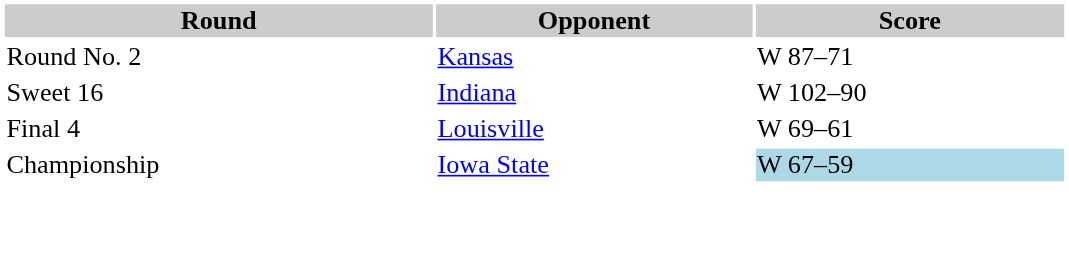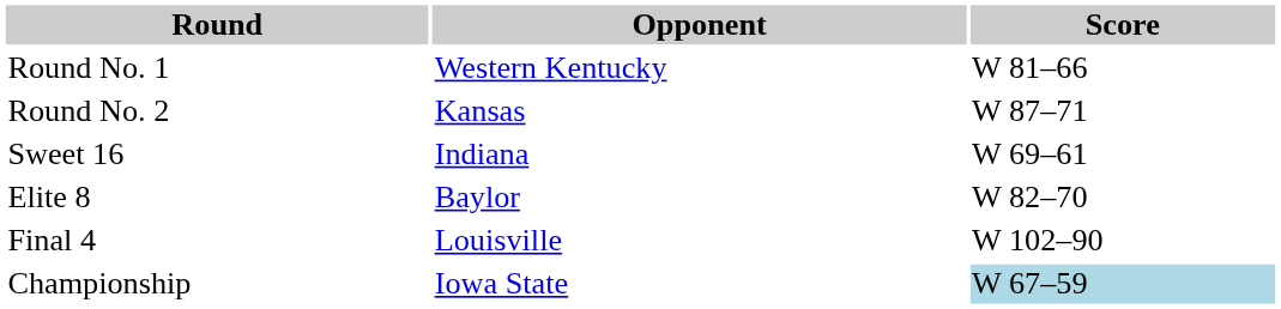+ row: Round No. 1 | Western Kentucky | W 81–66
Sweet 16 | Score: W 102–90 -> W 69–61
+ row: Elite 8 | Baylor | W 82–70
Final 4 | Score: W 69–61 -> W 102–90
